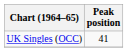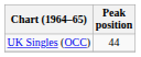UK Singles (OCC) | Peak position: 41 -> 44
